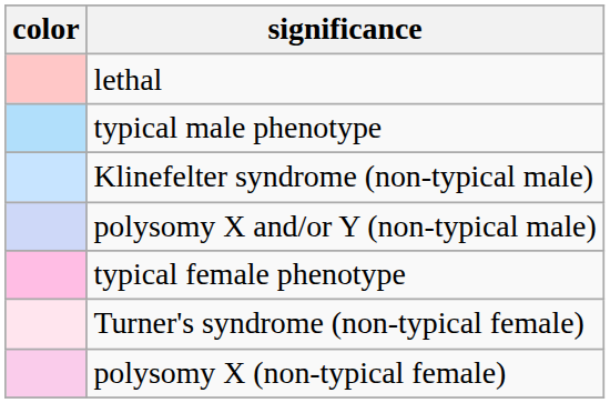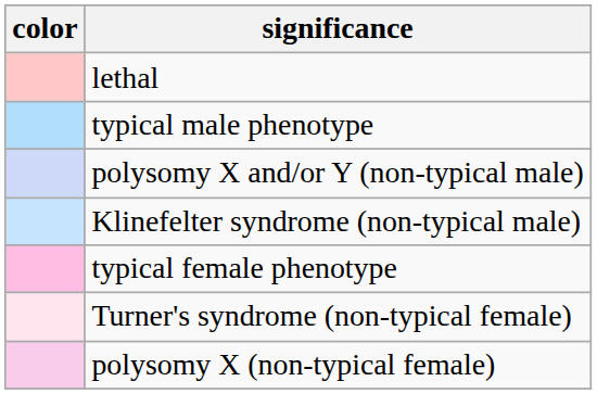rows swapped: Klinefelter syndrome (non-typical male) <-> polysomy X and/or Y (non-typical male)
